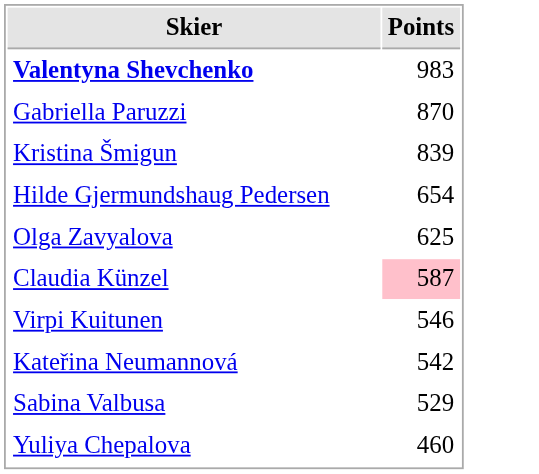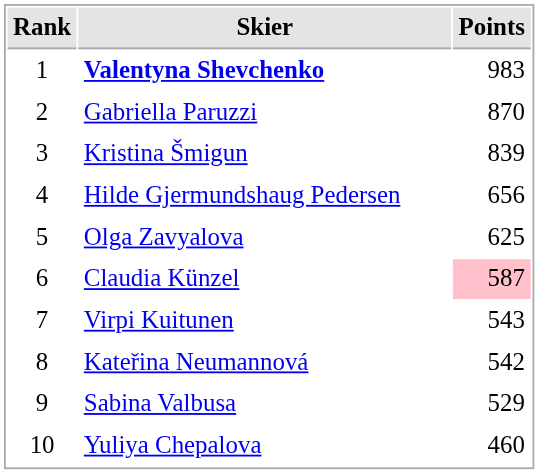+ column: Rank | 1 | 2 | 3 | 4 | 5 | 6 | 7 | 8 | 9 | 10
Hilde Gjermundshaug Pedersen | Points: 654 -> 656
Virpi Kuitunen | Points: 546 -> 543
